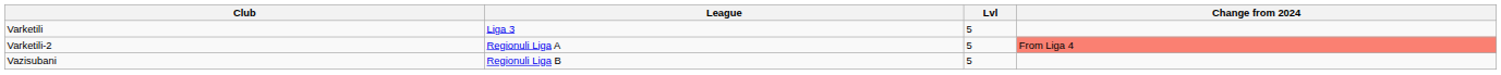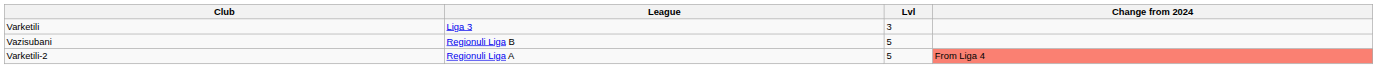Varketili | Lvl: 5 -> 3
rows swapped: Varketili-2 <-> Vazisubani
